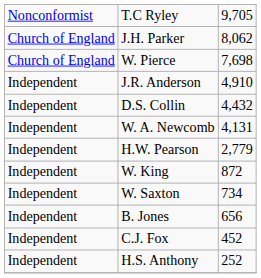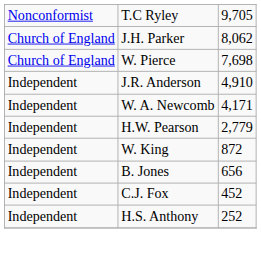- row: Independent | D.S. Collin | 4,432
W. A. Newcomb | column 3: 4,131 -> 4,171
- row: Independent | W. Saxton | 734
